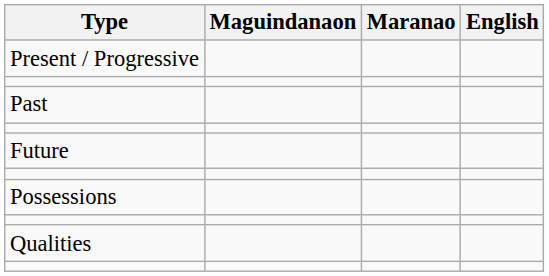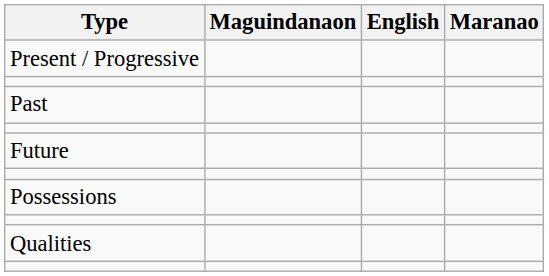columns swapped: Maranao <-> English
